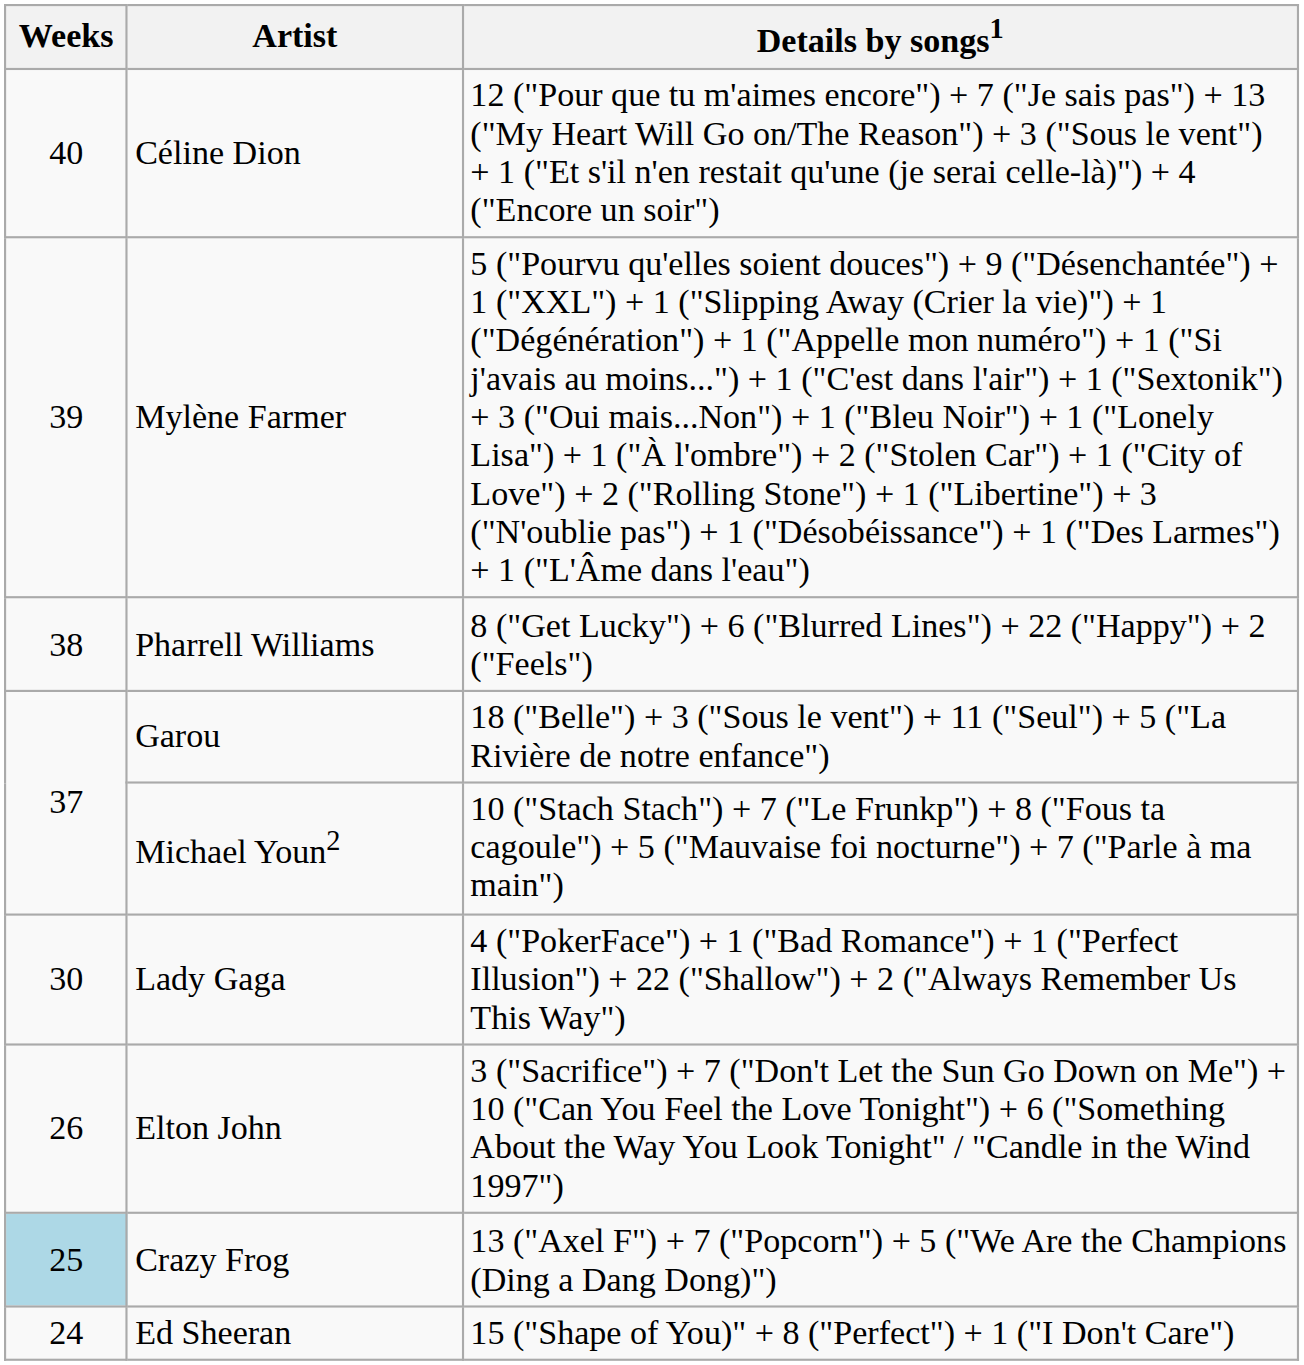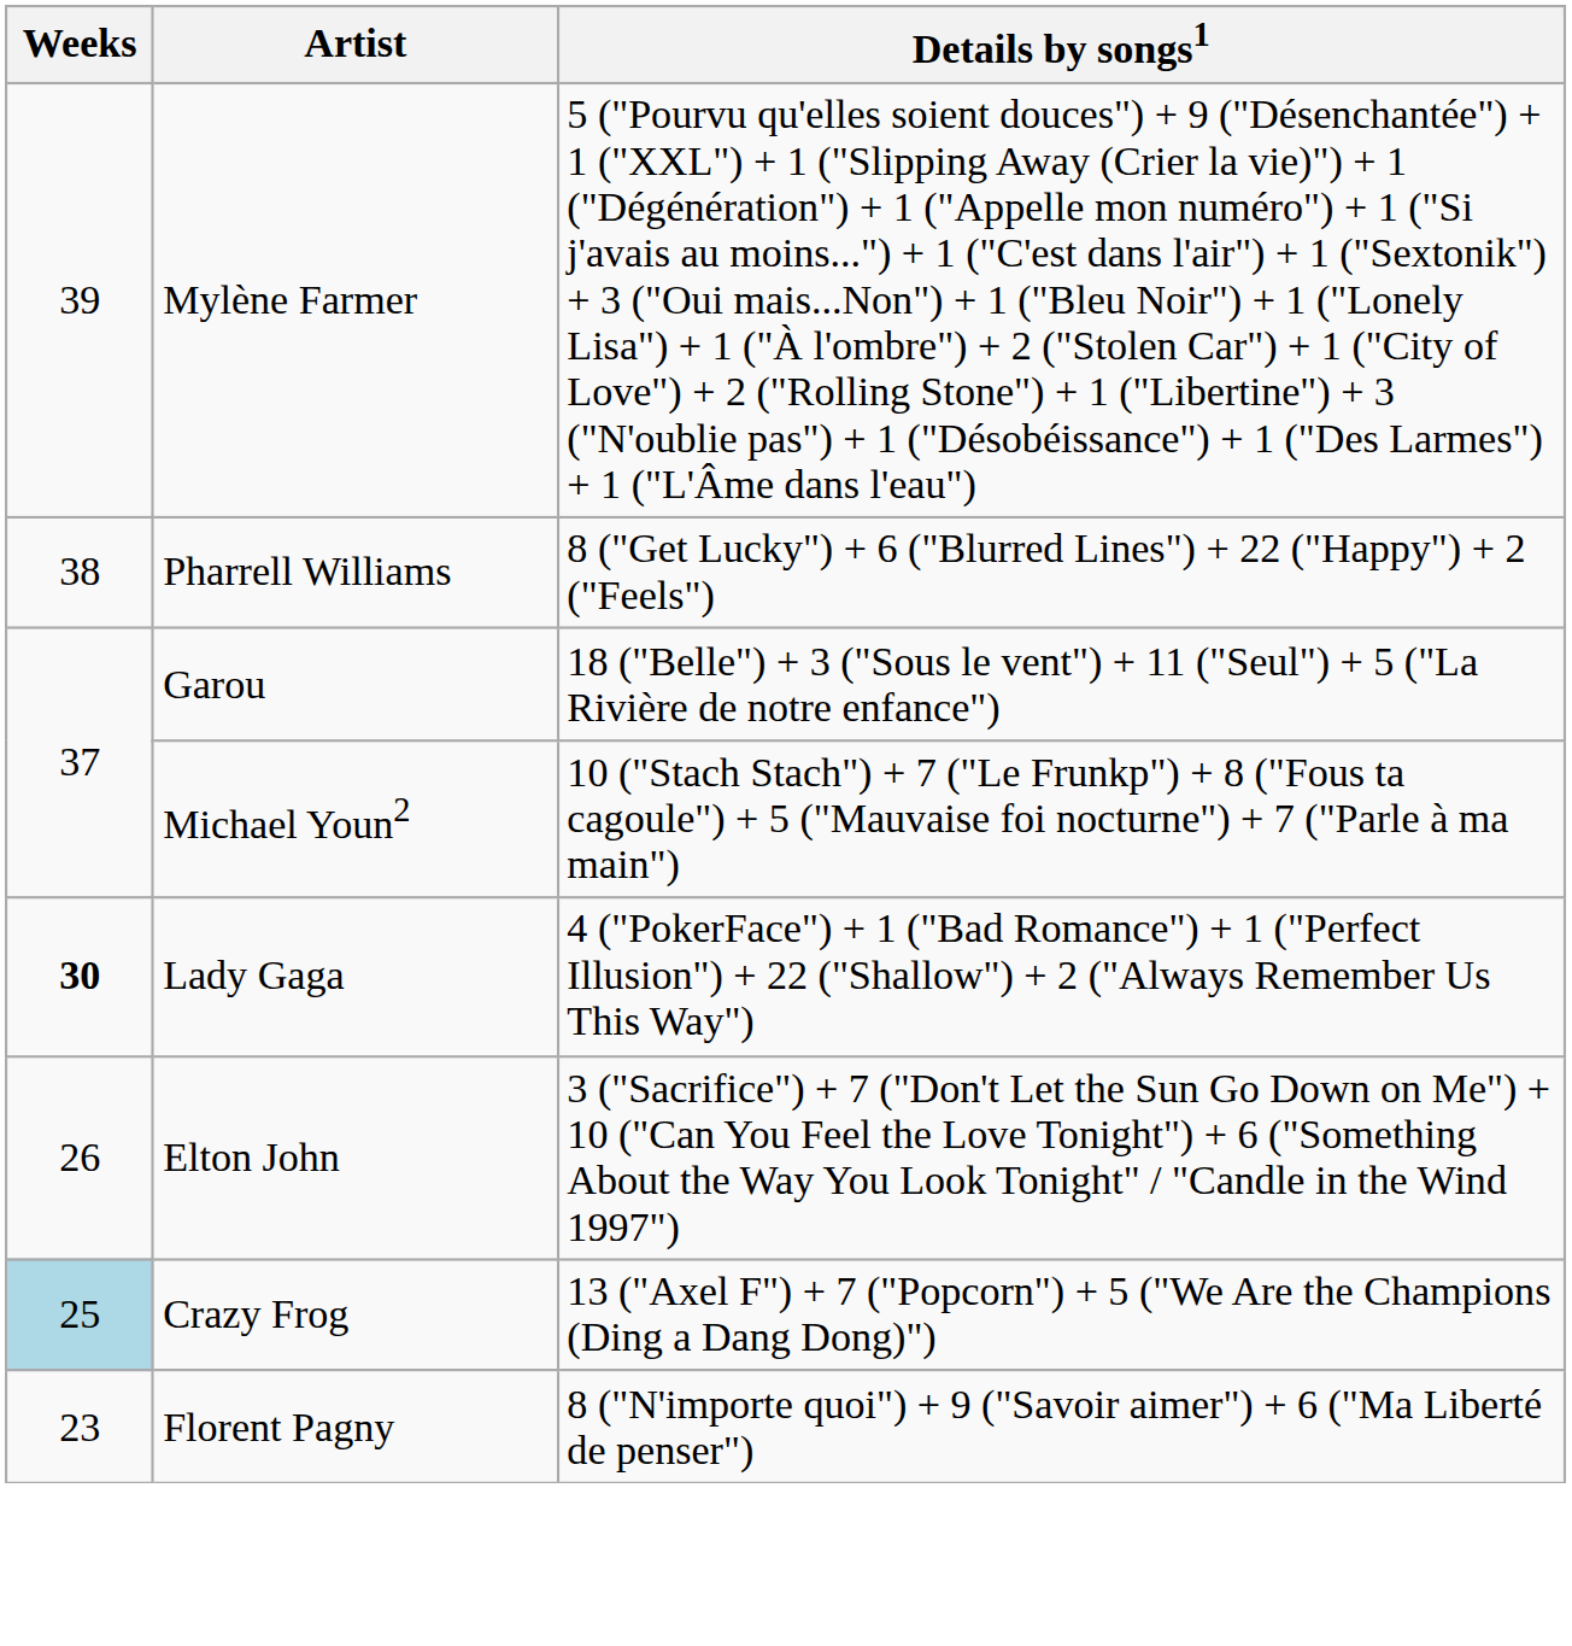- row: 40 | Céline Dion | 12 ("Pour que tu m'aimes encore") + 7 ("Je sais pas") + 13 ("My Heart Will Go on/The Reason") + 3 ("Sous le vent") + 1 ("Et s'il n'en restait qu'une (je serai celle-là)") + 4 ("Encore un soir")
Lady Gaga | Weeks: normal -> bold
- row: 24 | Ed Sheeran | 15 ("Shape of You)" + 8 ("Perfect") + 1 ("I Don't Care")
+ row: 23 | Florent Pagny | 8 ("N'importe quoi") + 9 ("Savoir aimer") + 6 ("Ma Liberté de penser")
